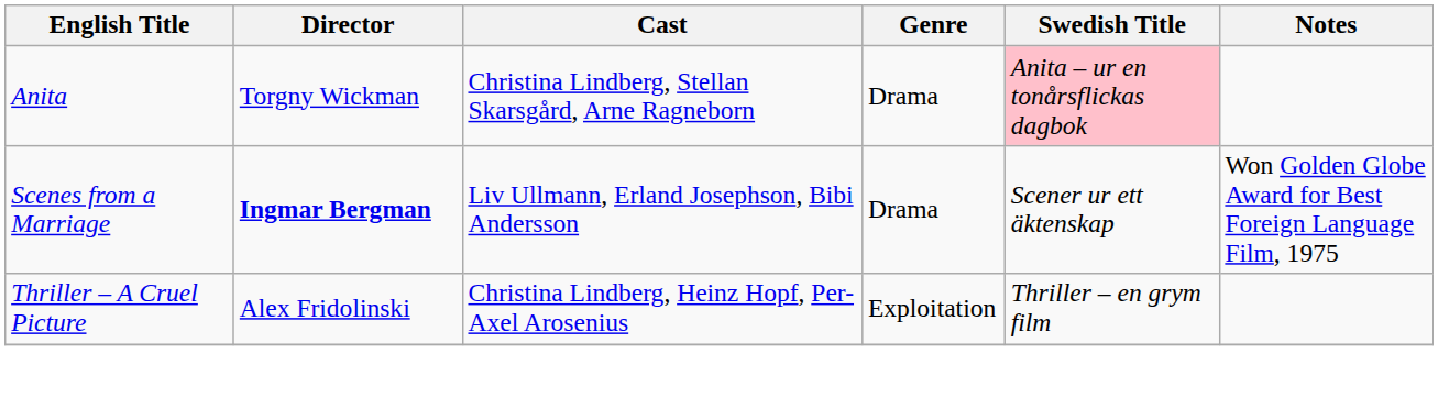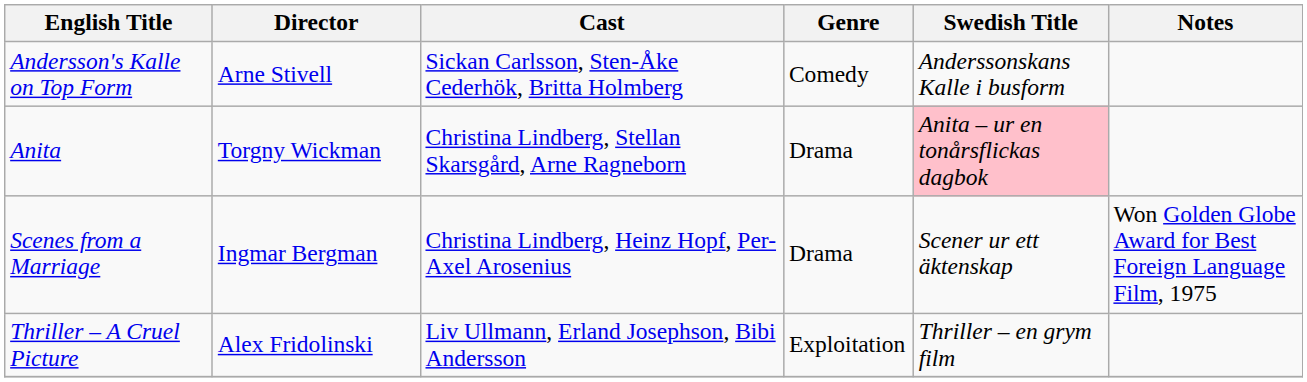+ row: Andersson's Kalle on Top Form | Arne Stivell | Sickan Carlsson, Sten-Åke Cederhök, Britta Holmberg | Comedy | Anderssonskans Kalle i busform
Scenes from a Marriage | Director: bold -> normal
Scenes from a Marriage | Cast: Liv Ullmann, Erland Josephson, Bibi Andersson -> Christina Lindberg, Heinz Hopf, Per-Axel Arosenius
Thriller – A Cruel Picture | Cast: Christina Lindberg, Heinz Hopf, Per-Axel Arosenius -> Liv Ullmann, Erland Josephson, Bibi Andersson
